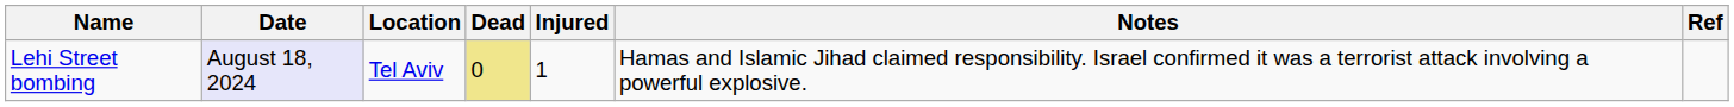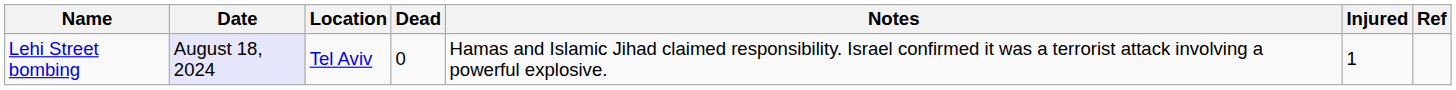columns swapped: Injured <-> Notes
Lehi Street bombing | Dead: khaki background -> no background
